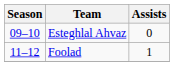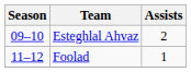Esteghlal Ahvaz | Assists: 0 -> 2
